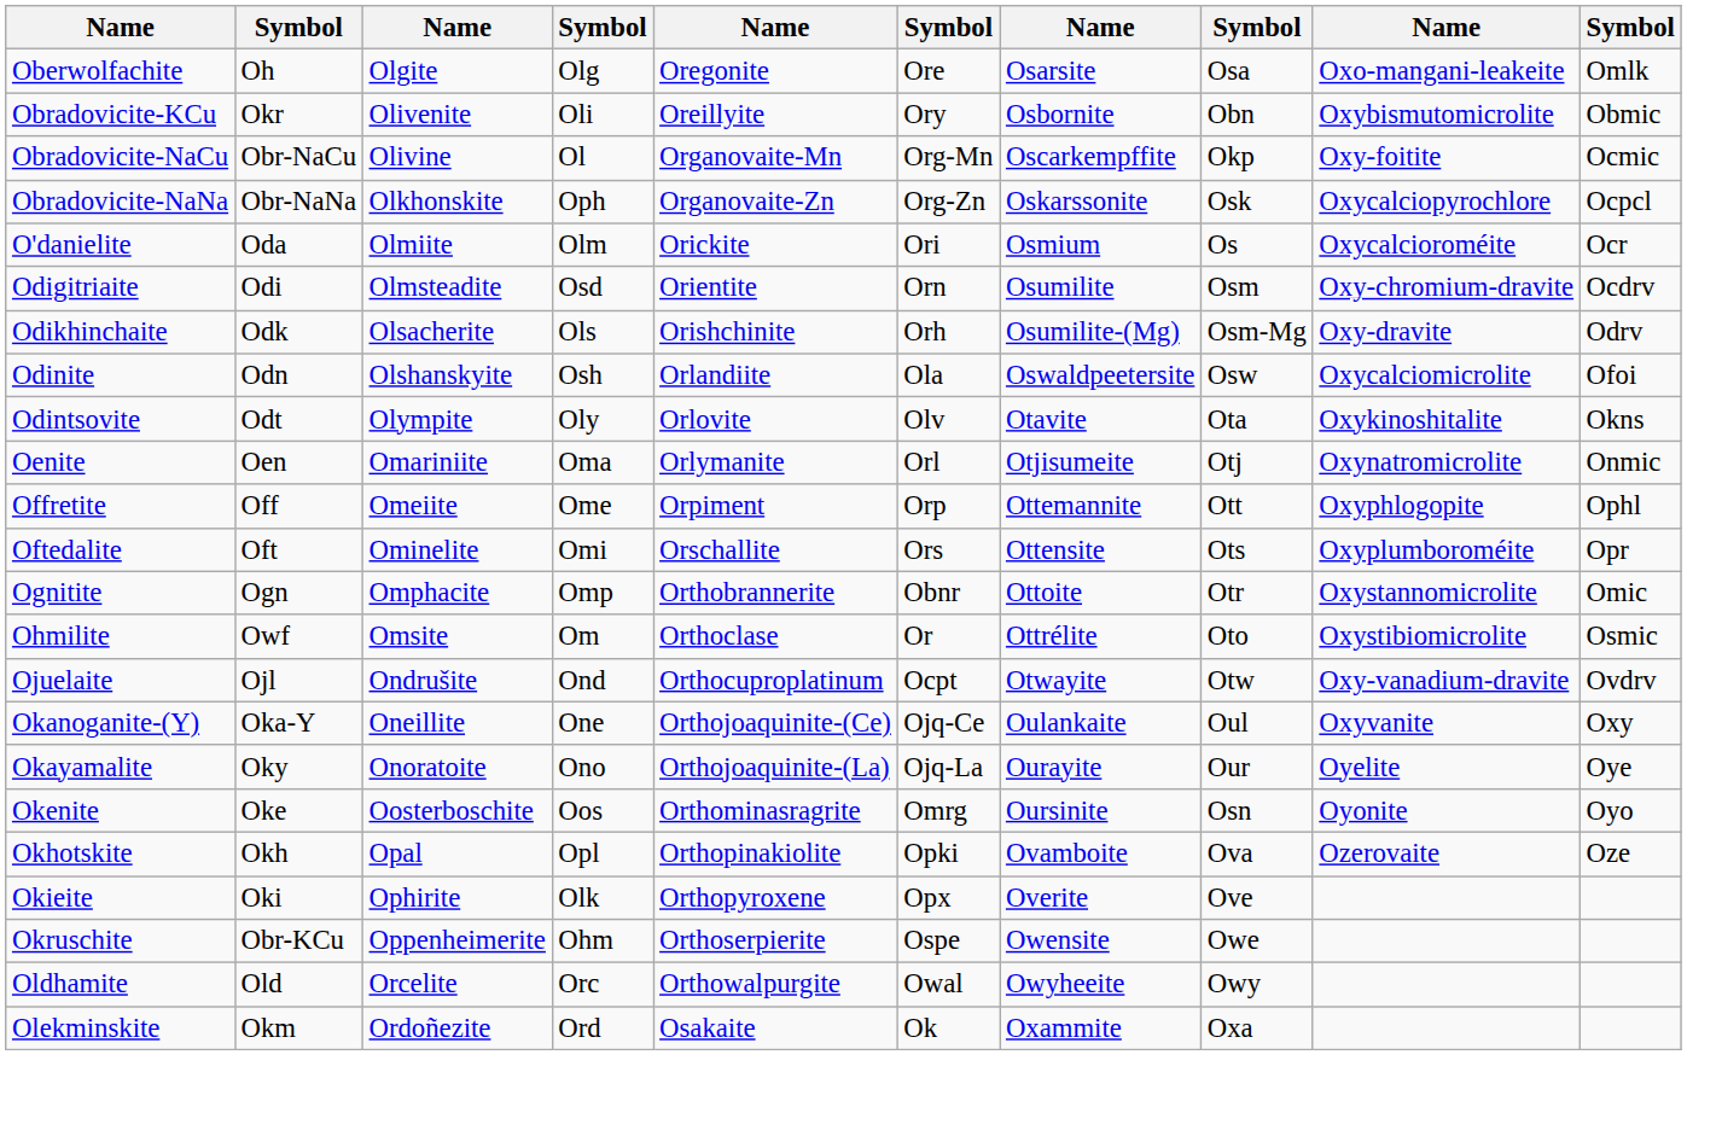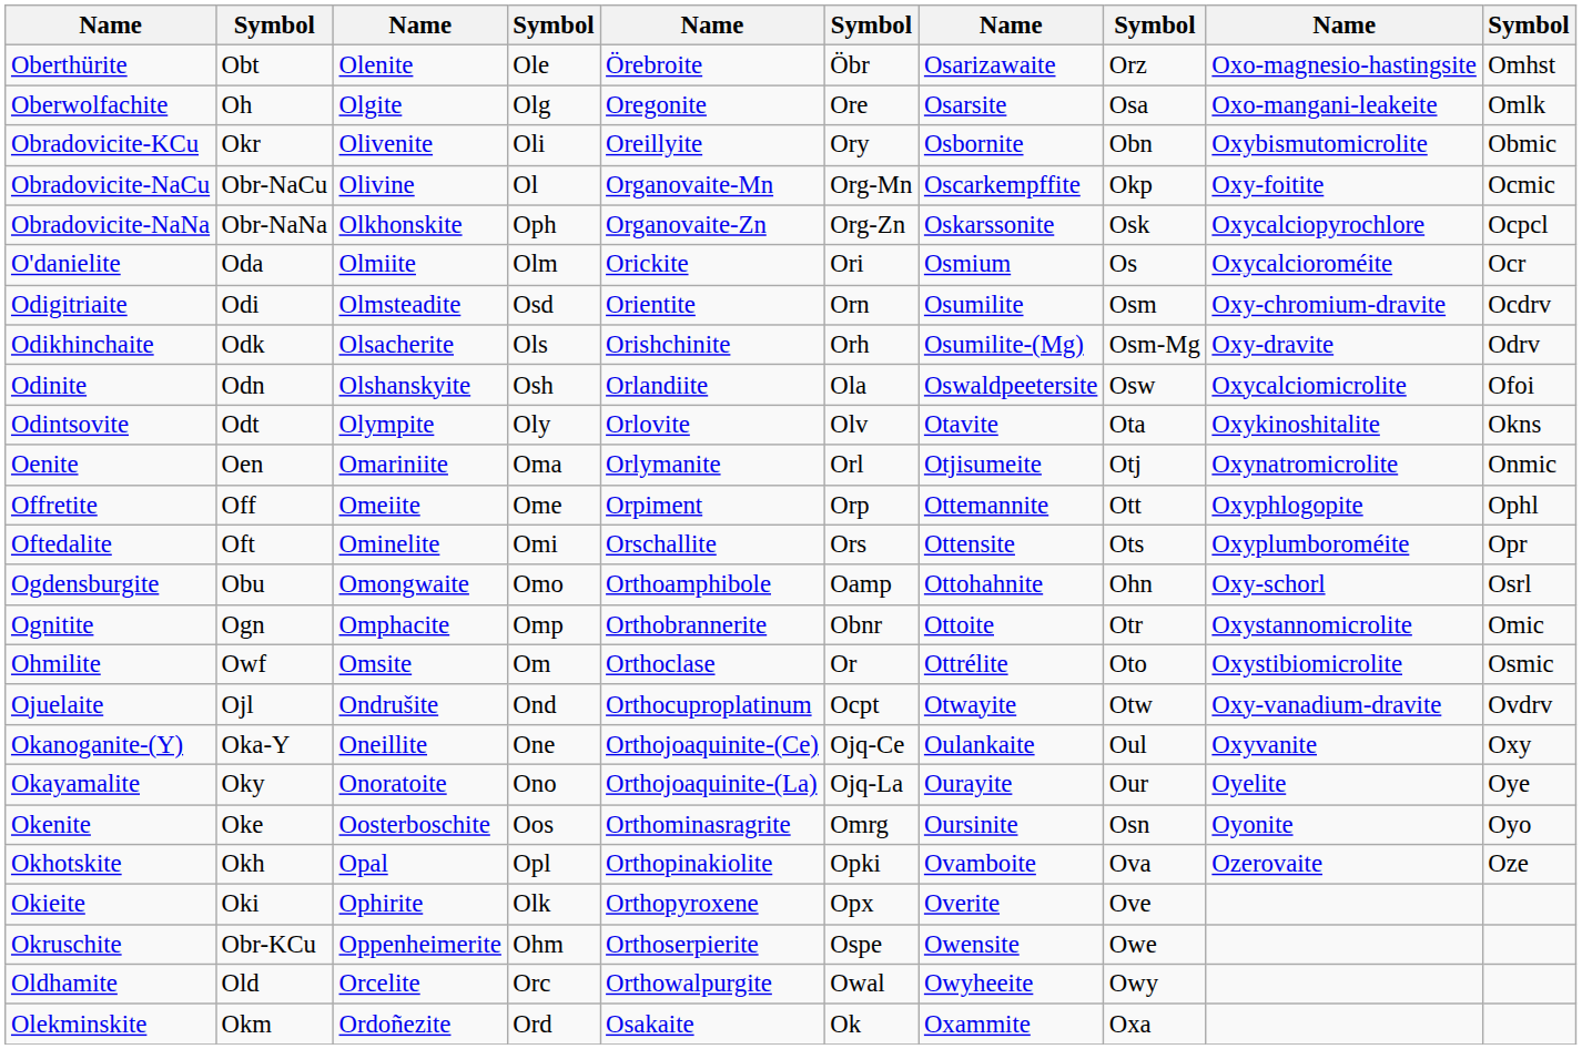+ row: Oberthürite | Obt | Olenite | Ole | Örebroite | Öbr | Osarizawaite | Orz | Oxo-magnesio-hastingsite | Omhst
+ row: Ogdensburgite | Obu | Omongwaite | Omo | Orthoamphibole | Oamp | Ottohahnite | Ohn | Oxy-schorl | Osrl
